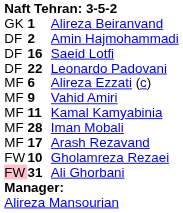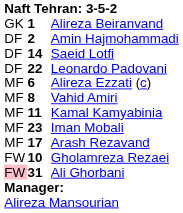Saeid Lotfi | column 2: 16 -> 14
Vahid Amiri | column 2: 9 -> 8
Iman Mobali | column 2: 28 -> 23
